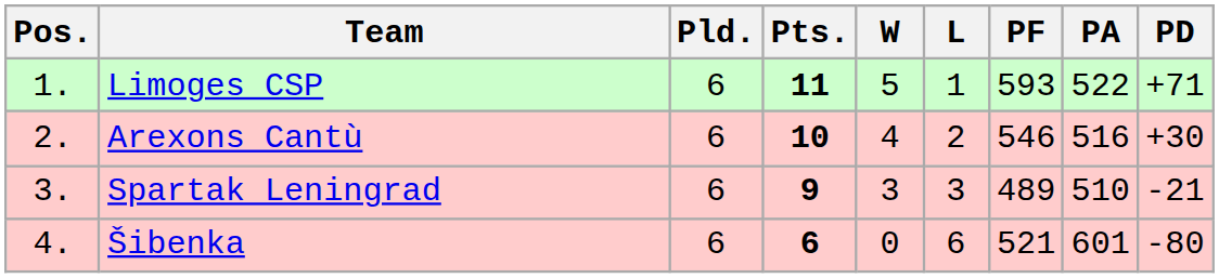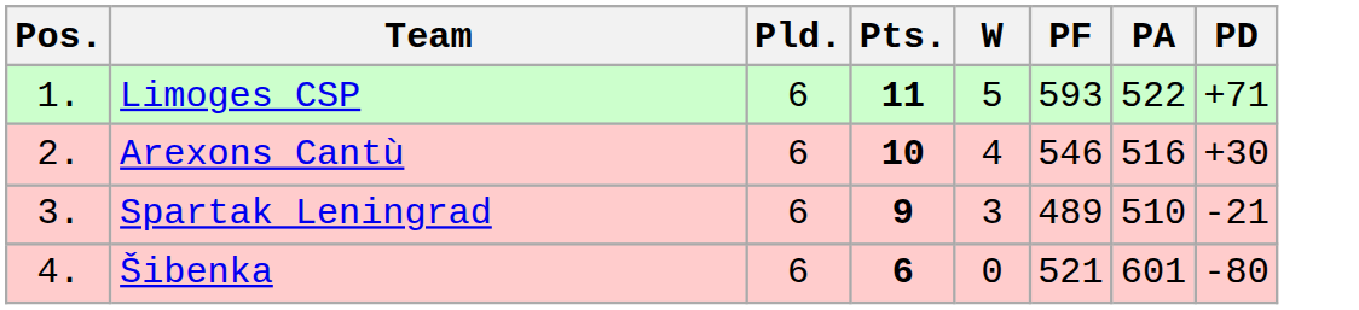- column: L | 1 | 2 | 3 | 6
